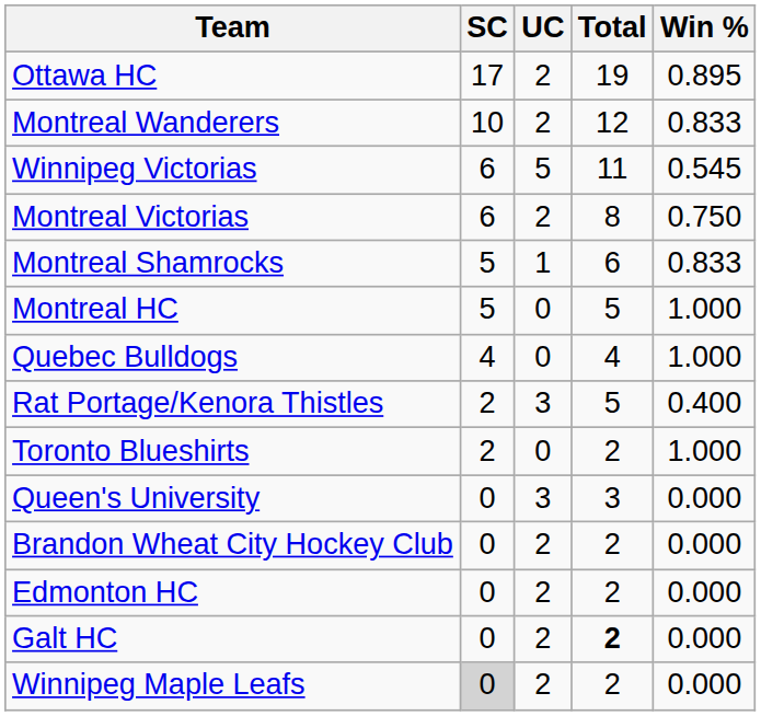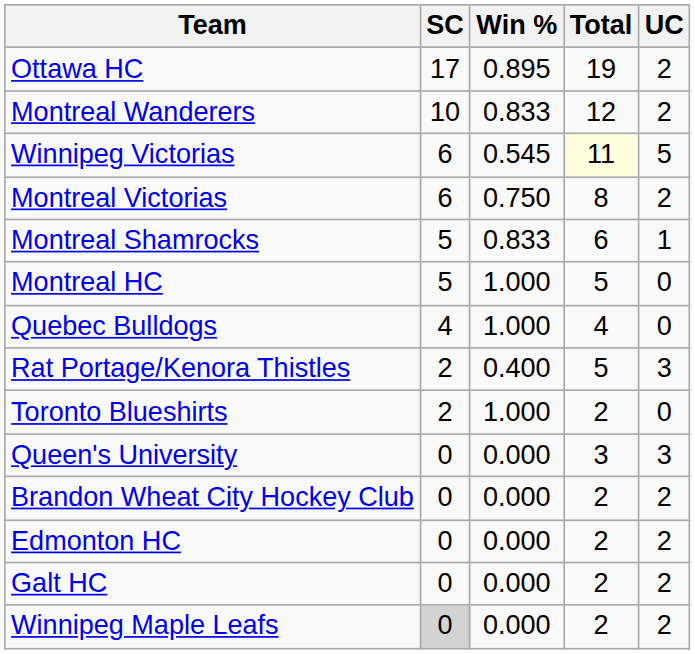columns swapped: UC <-> Win %
Winnipeg Victorias | Total: no background -> lightyellow background
Galt HC | Total: bold -> normal
